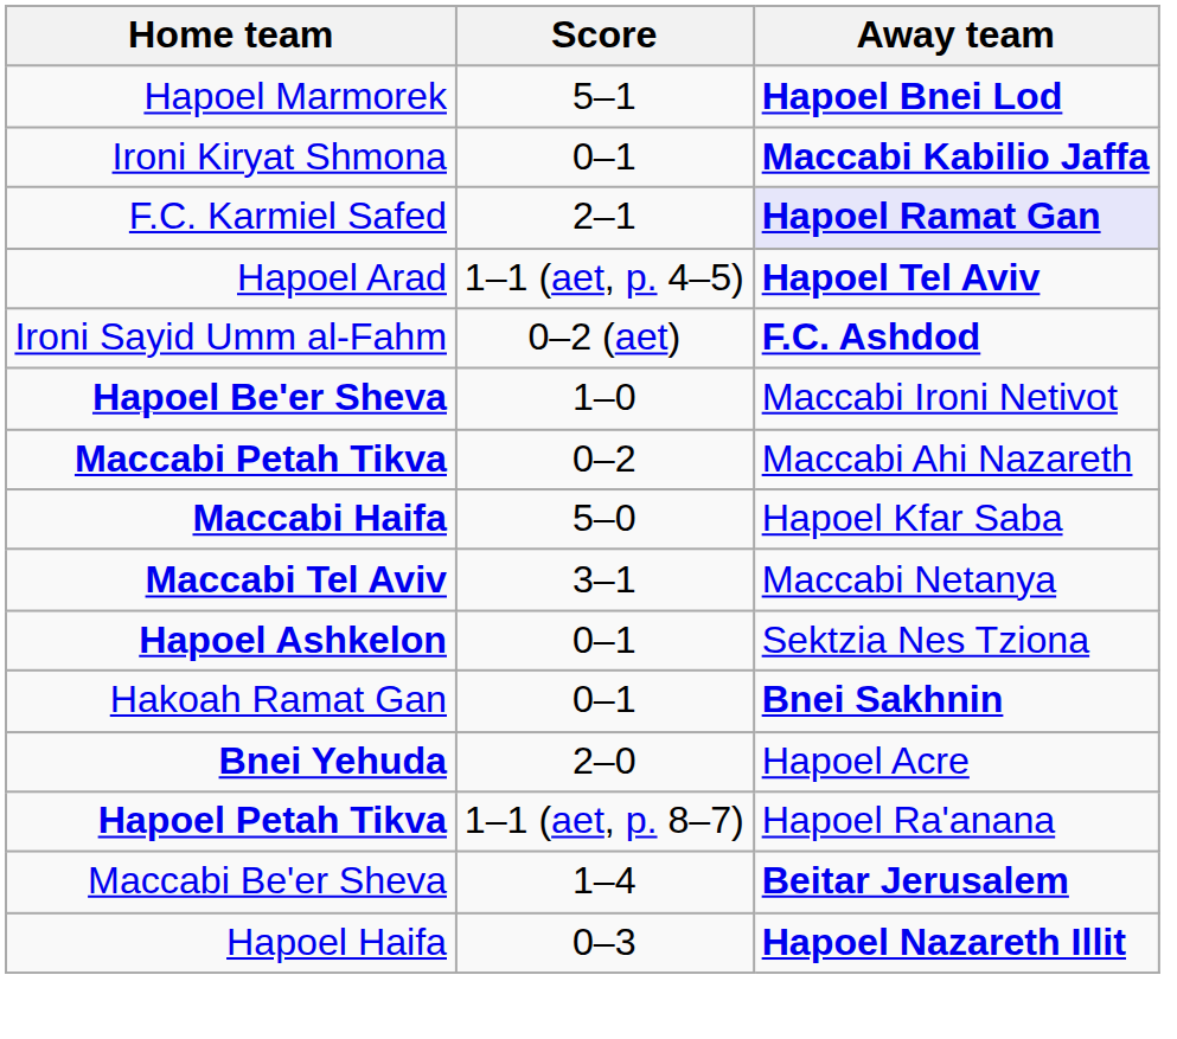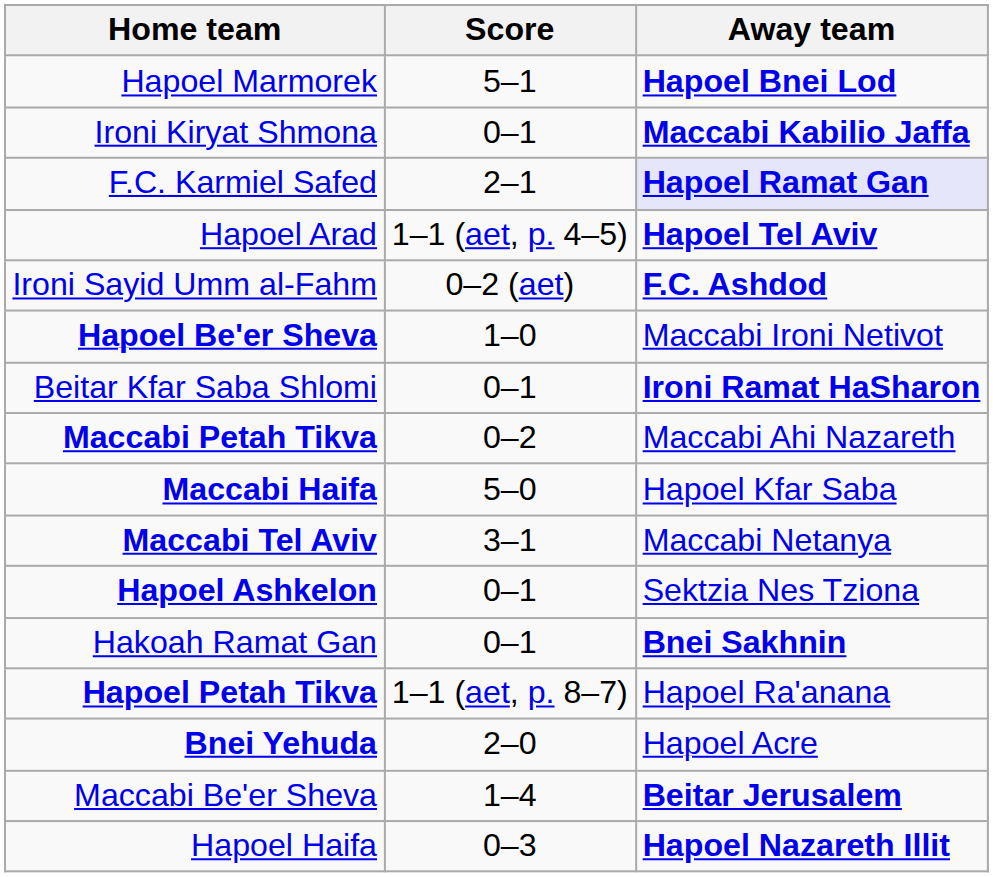+ row: Beitar Kfar Saba Shlomi | 0–1 | Ironi Ramat HaSharon
rows swapped: Bnei Yehuda <-> Hapoel Petah Tikva
